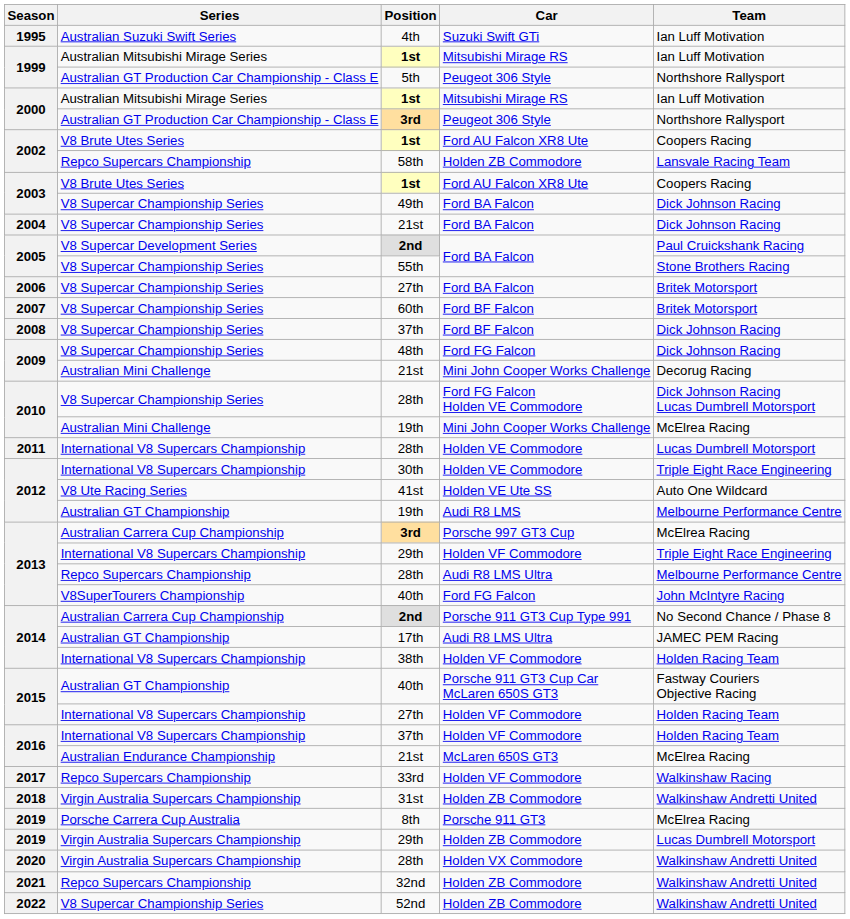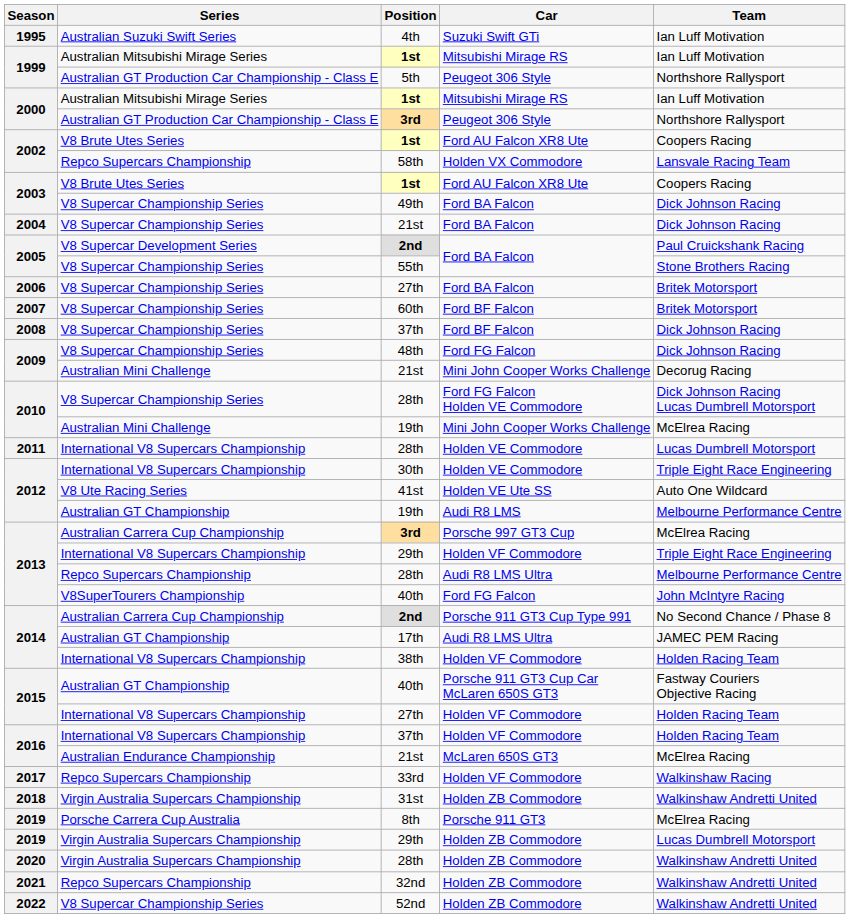58th | Car: Holden ZB Commodore -> Holden VX Commodore
2020 / 28th | Car: Holden VX Commodore -> Holden ZB Commodore
